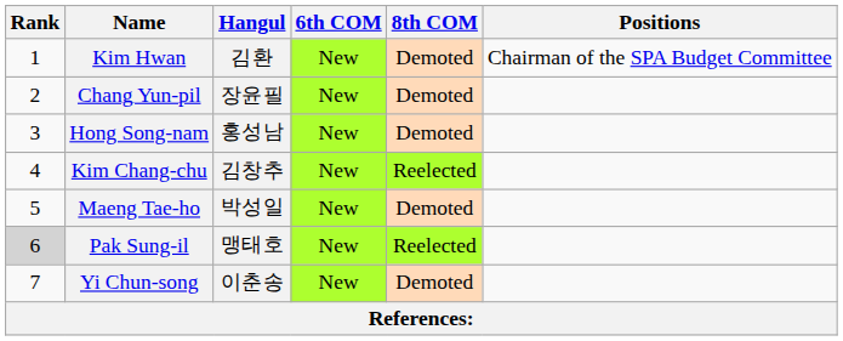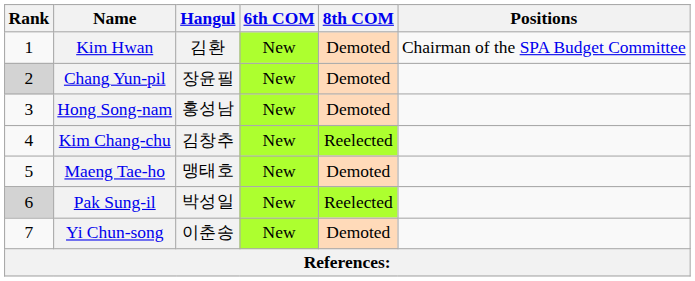Chang Yun-pil | Rank: no background -> lightgrey background
Maeng Tae-ho | Hangul: 박성일 -> 맹태호
Pak Sung-il | Hangul: 맹태호 -> 박성일
